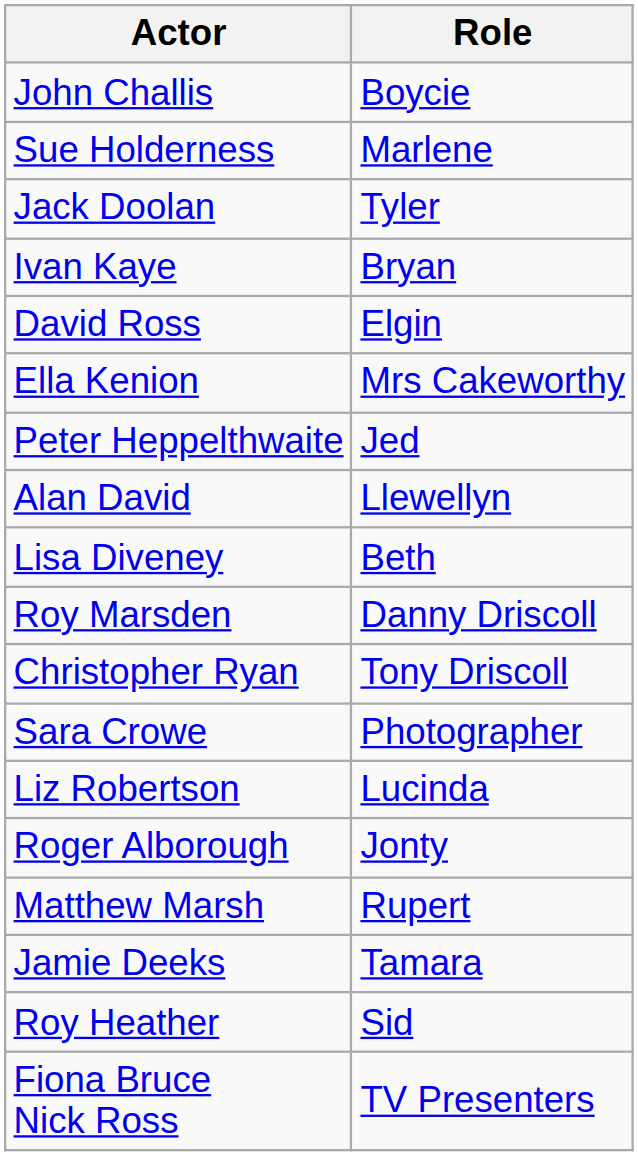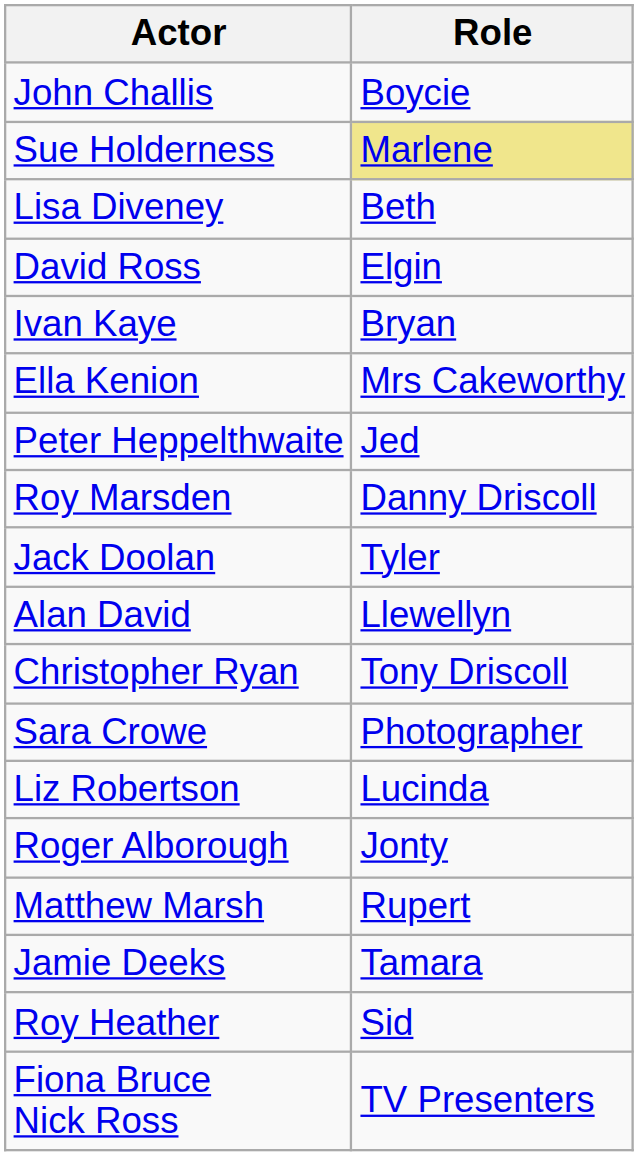Sue Holderness | Role: no background -> khaki background
rows swapped: Jack Doolan <-> Lisa Diveney
rows swapped: David Ross <-> Ivan Kaye
rows swapped: Alan David <-> Roy Marsden
